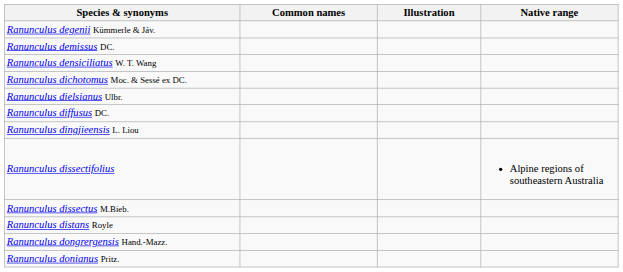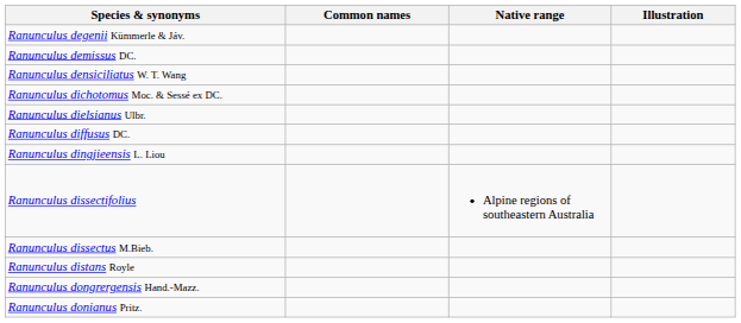columns swapped: Native range <-> Illustration
